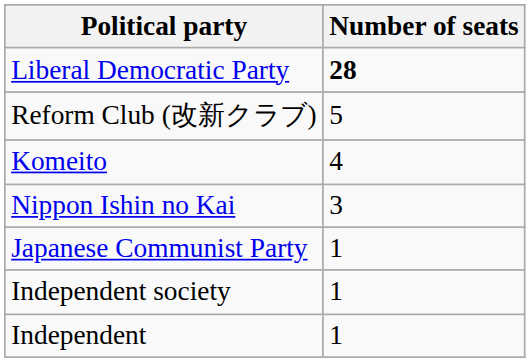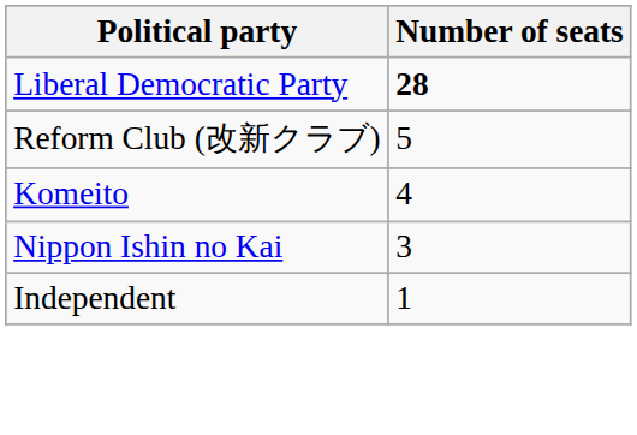- row: Japanese Communist Party | 1
- row: Independent society | 1
